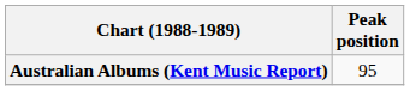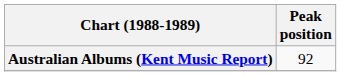Australian Albums (Kent Music Report) | Peak position: 95 -> 92
